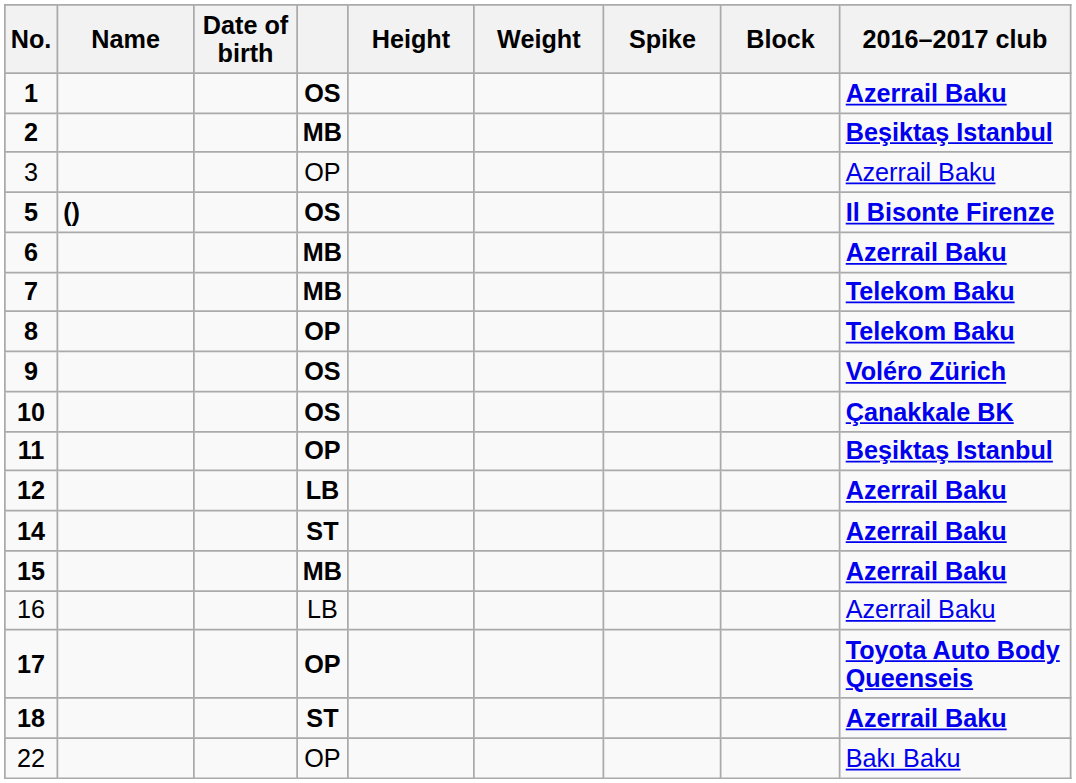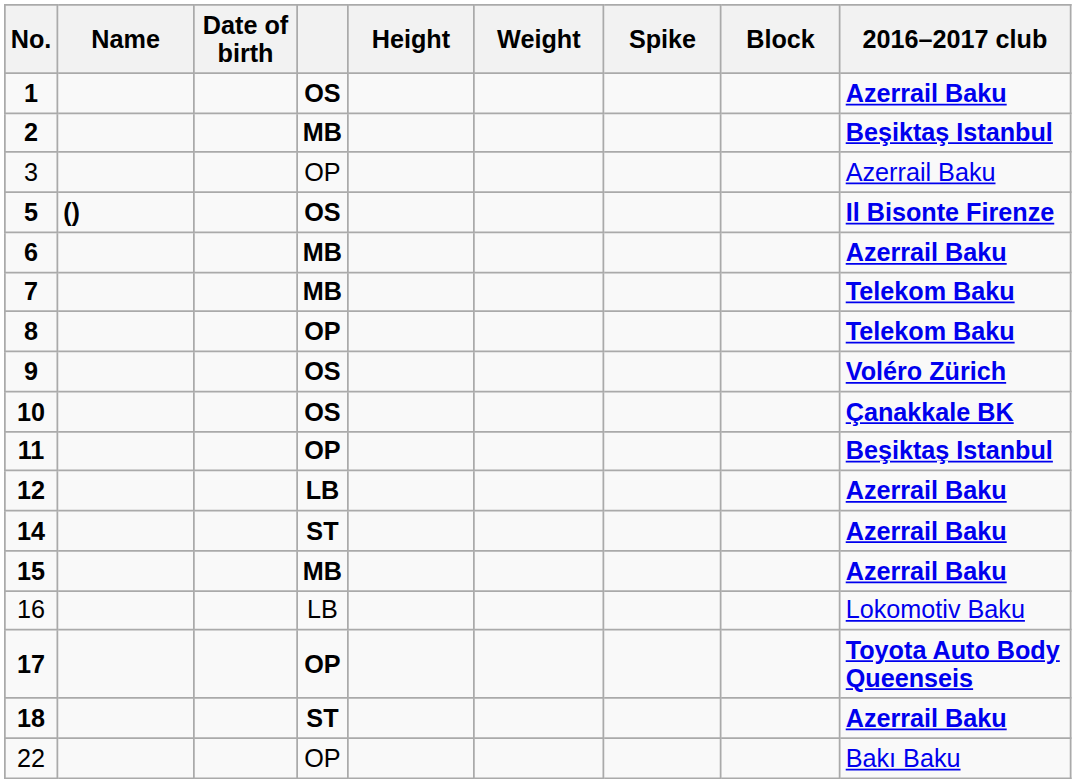16 | 2016–2017 club: Azerrail Baku -> Lokomotiv Baku
